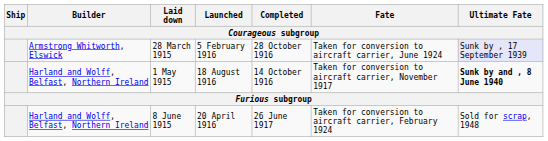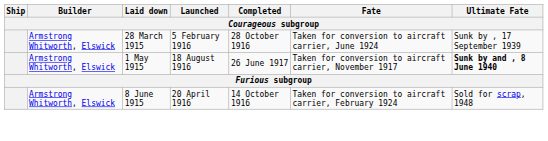28 March 1915 | Ultimate Fate: lavender background -> no background
1 May 1915 | Builder: Harland and Wolff, Belfast, Northern Ireland -> Armstrong Whitworth, Elswick
1 May 1915 | Completed: 14 October 1916 -> 26 June 1917
8 June 1915 | Builder: Harland and Wolff, Belfast, Northern Ireland -> Armstrong Whitworth, Elswick
8 June 1915 | Completed: 26 June 1917 -> 14 October 1916
